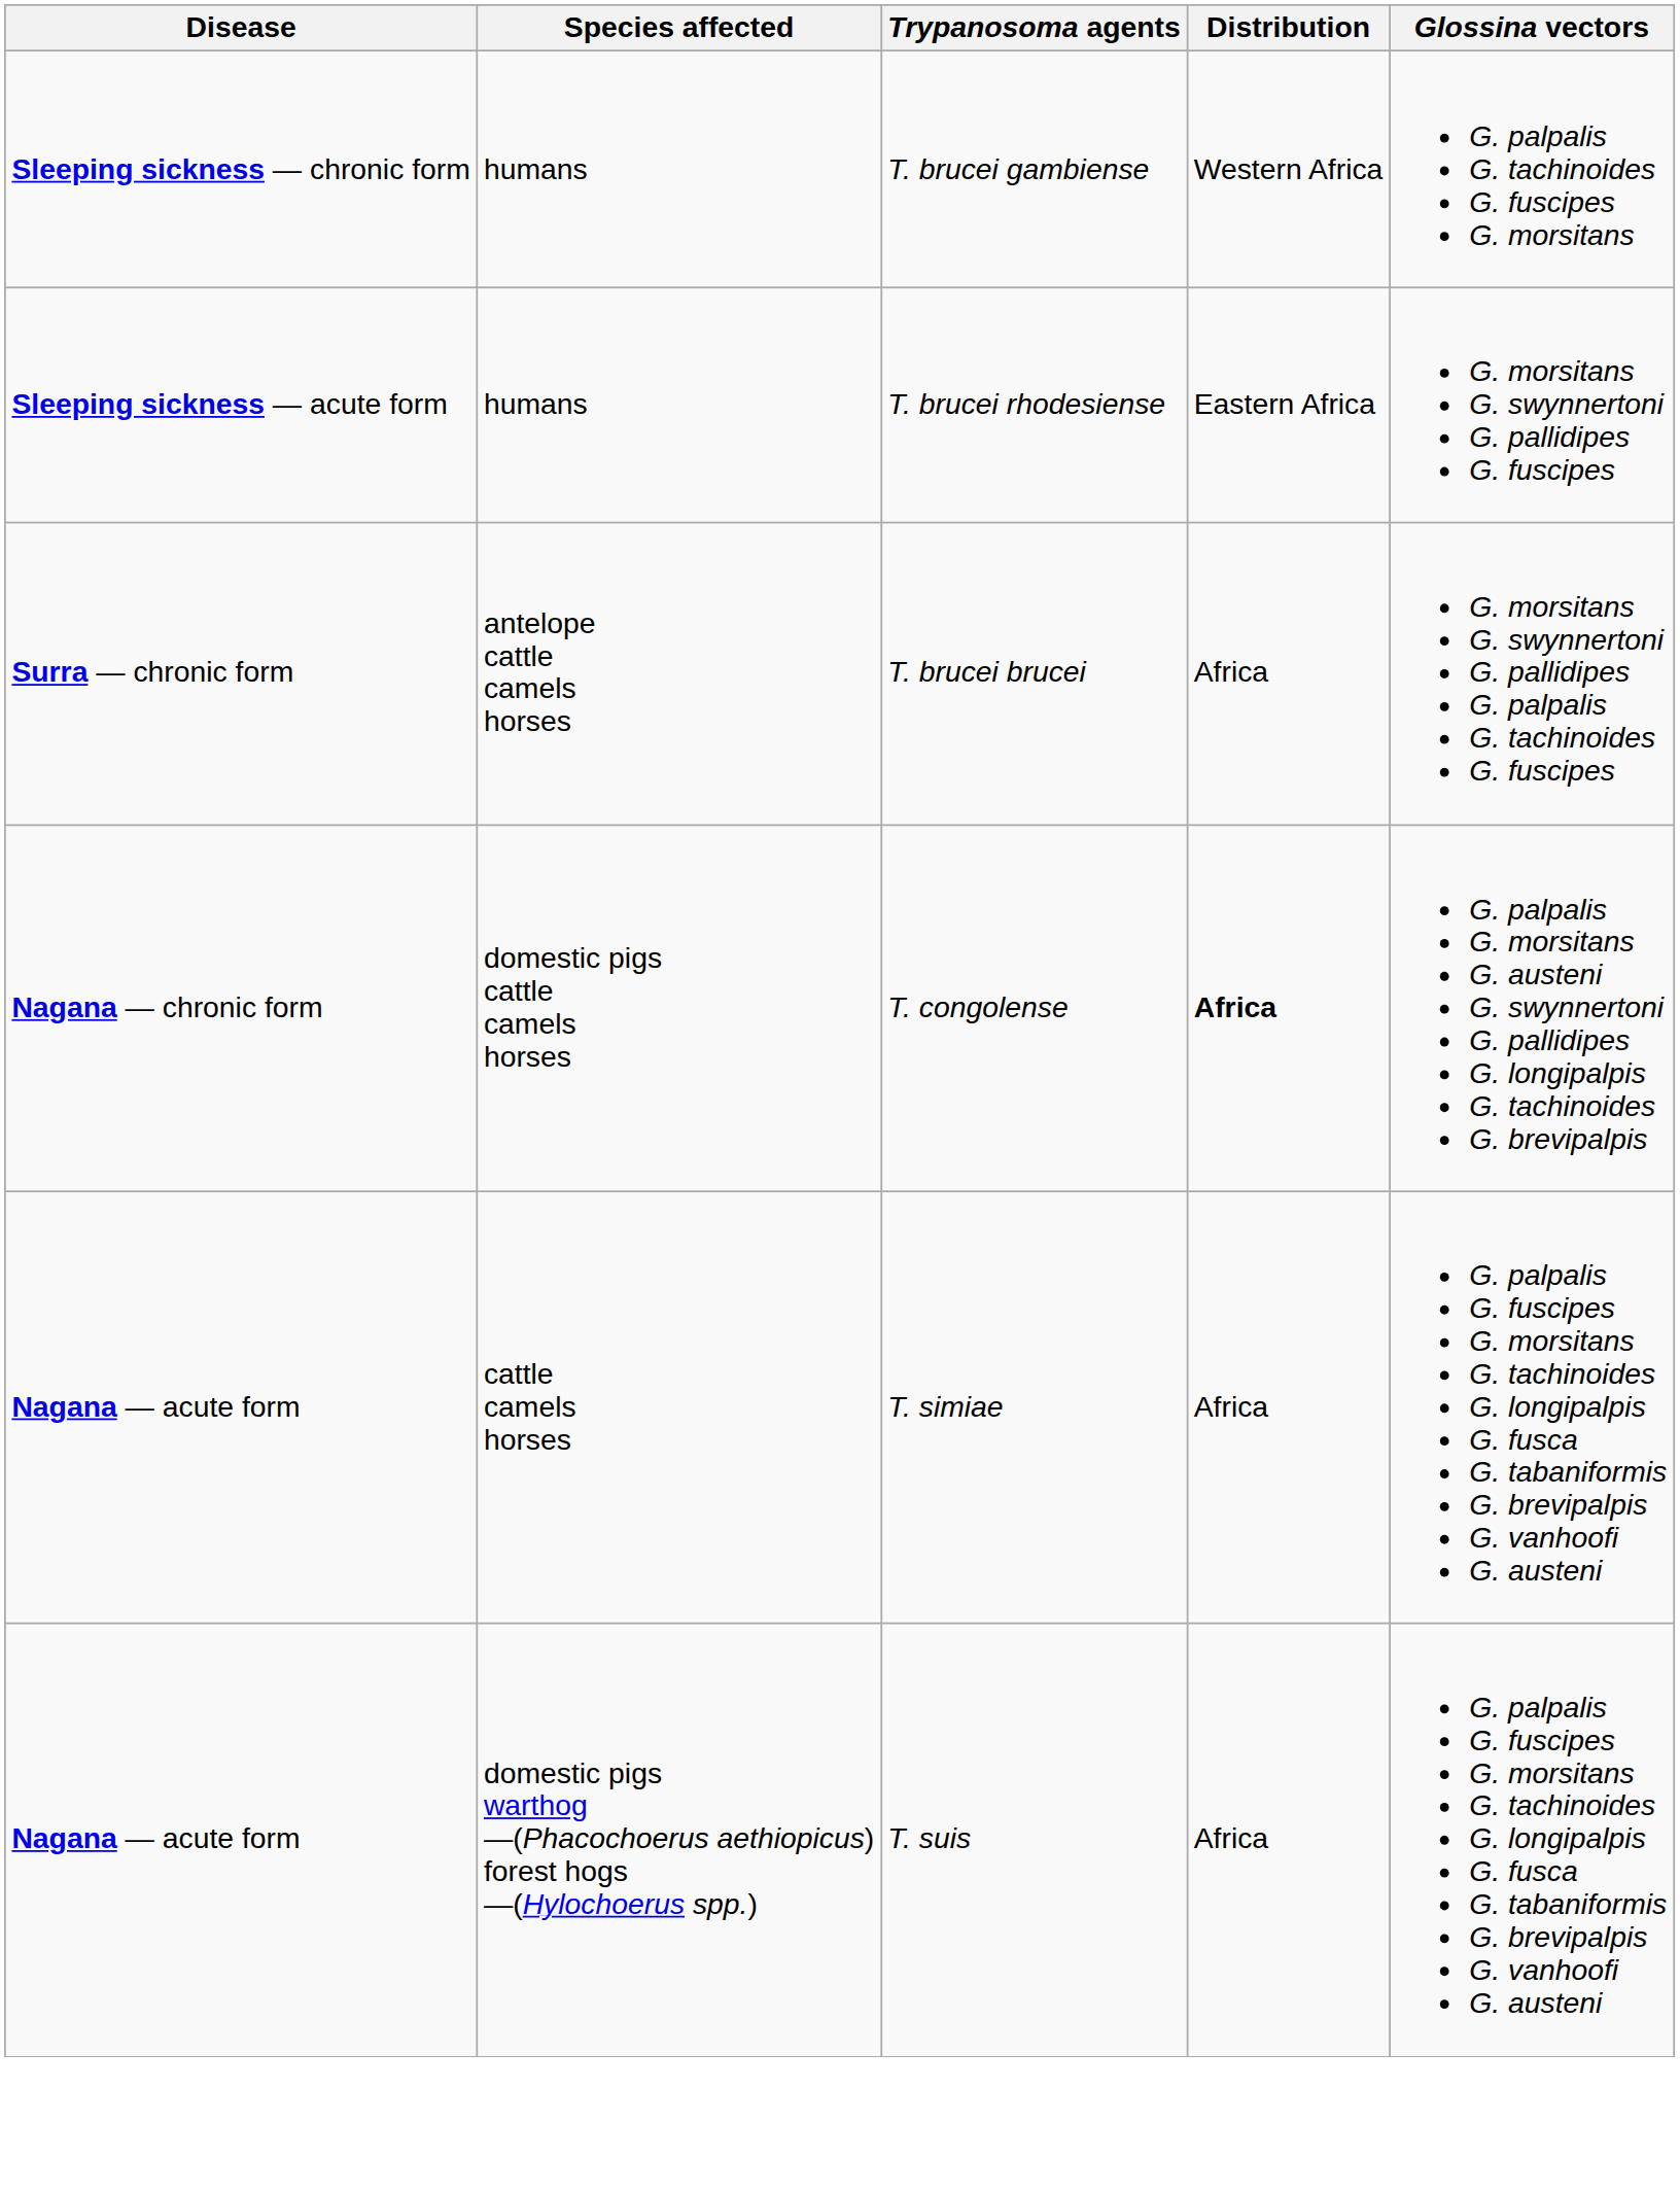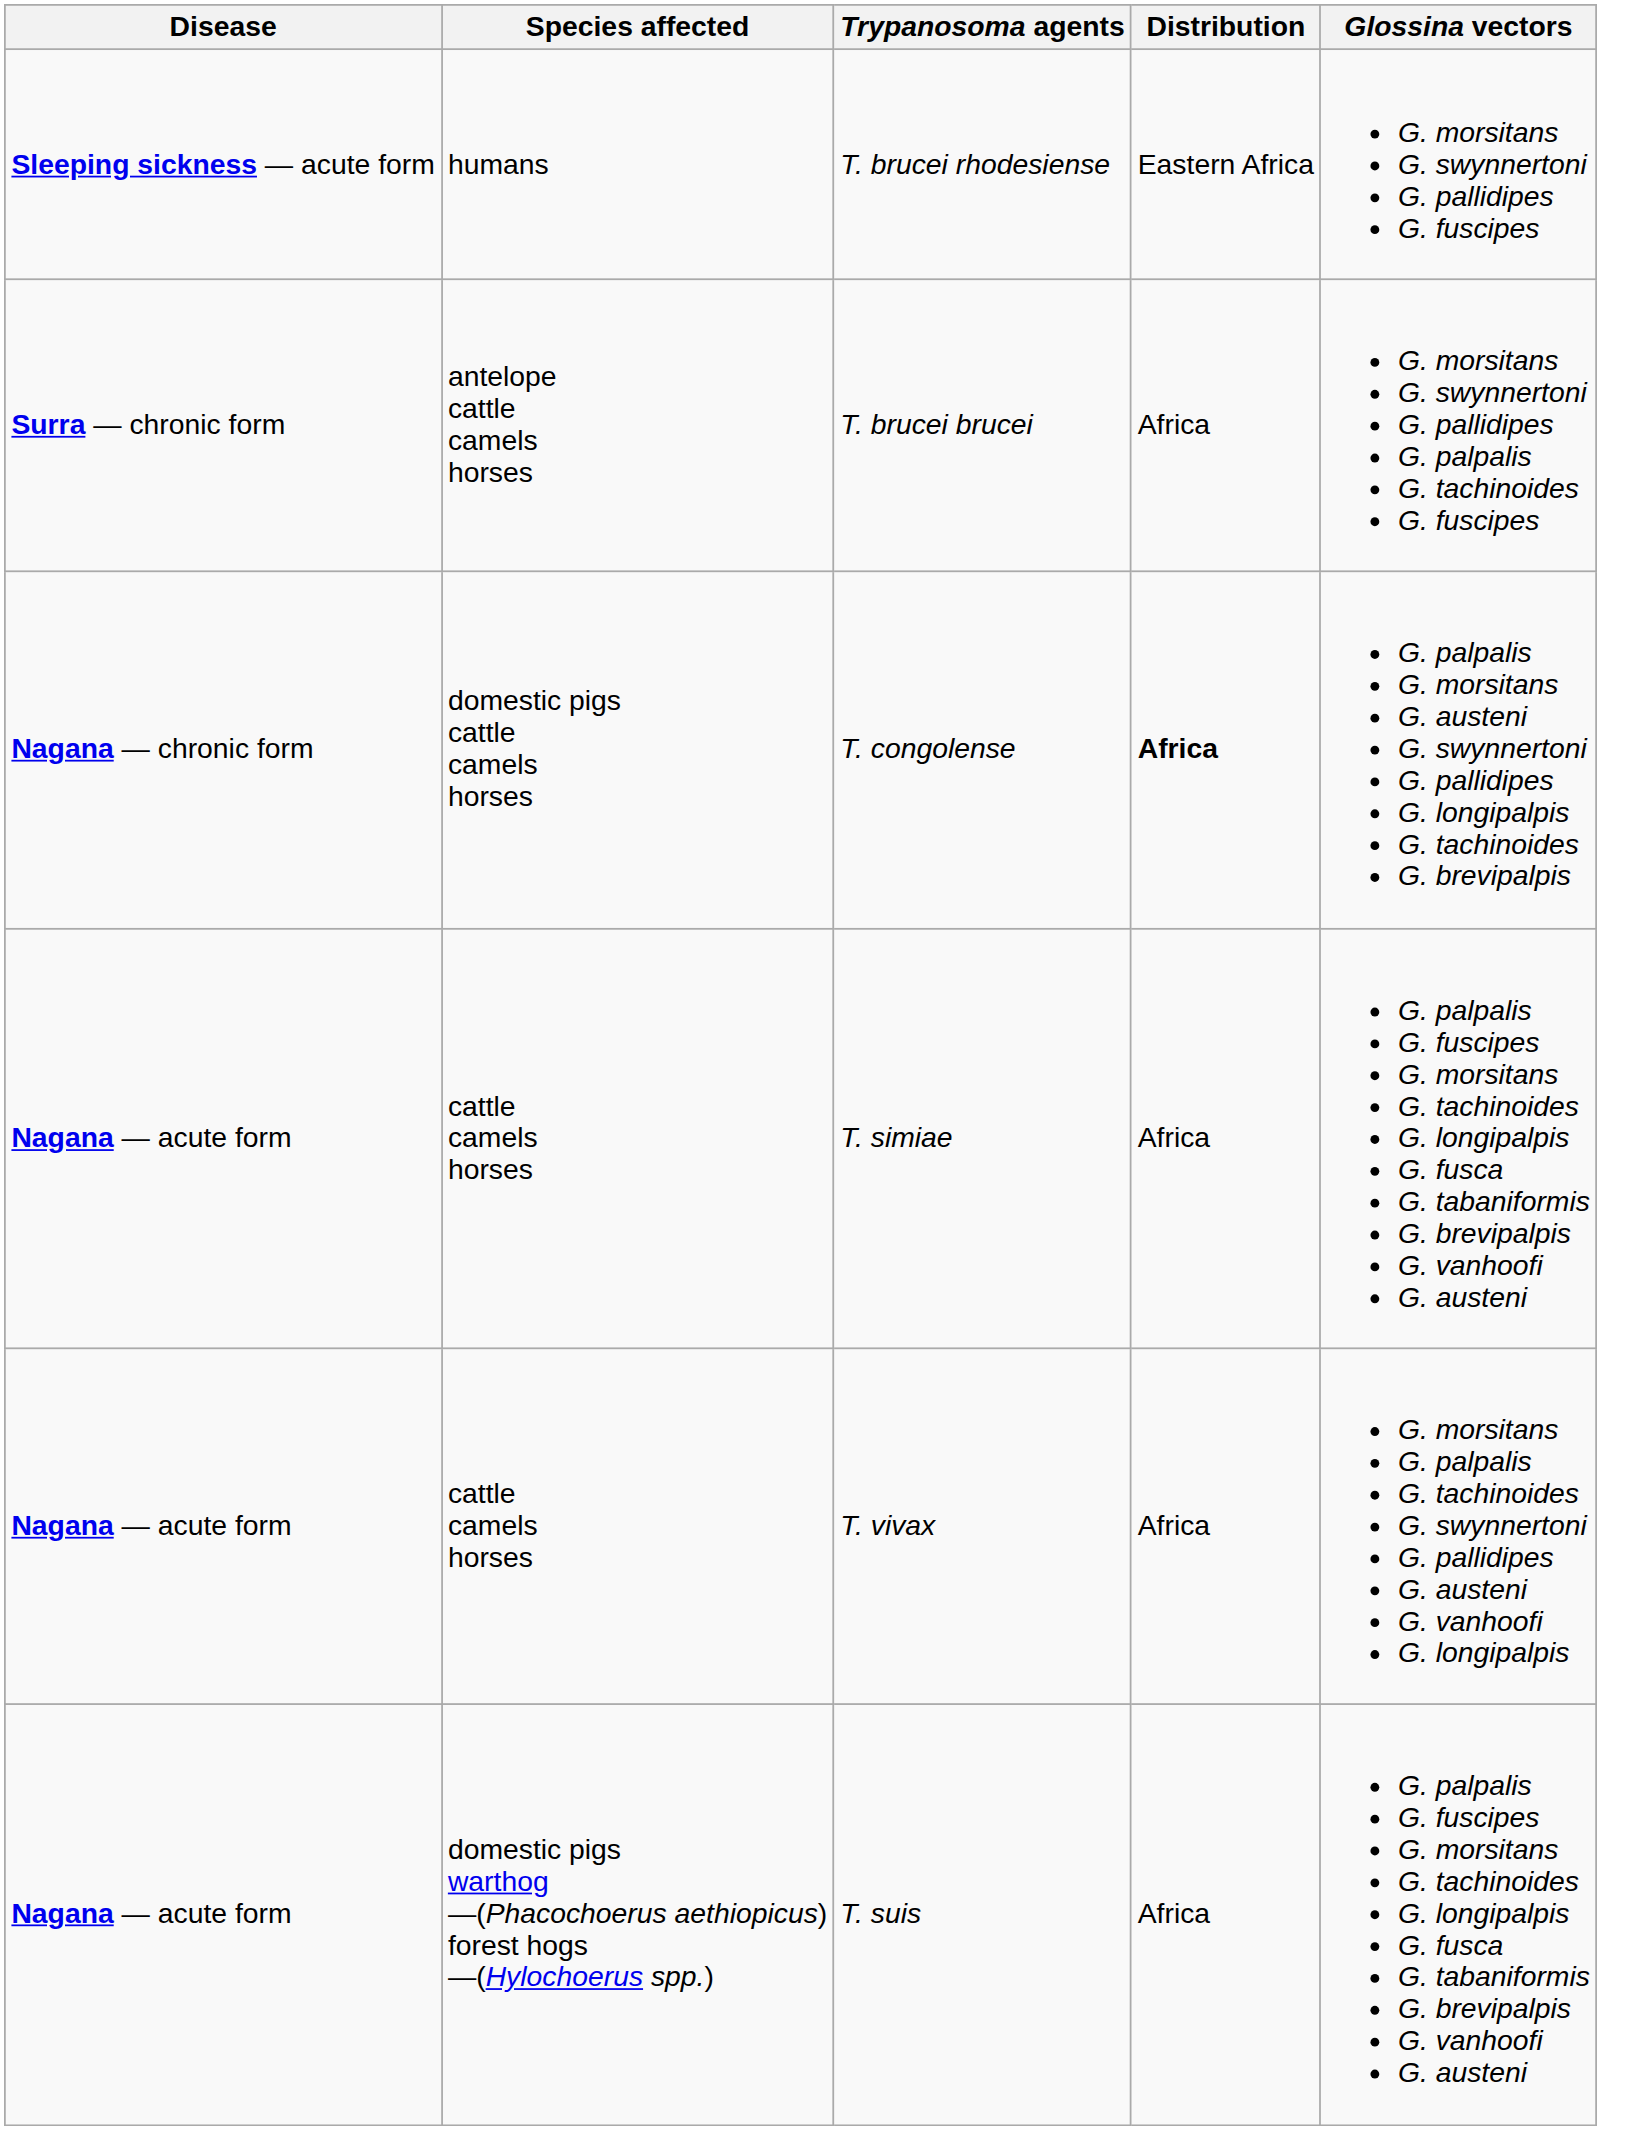- row: Sleeping sickness — chronic form | humans | T. brucei gambiense | Western Africa | G. palpalis G. tachinoides G. fuscipes G. morsitans
+ row: Nagana — acute form | cattle camels horses | T. vivax | Africa | G. morsitans G. palpalis G. tachinoides G. swynnertoni G. pallidipes G. austeni G. vanhoofi G. longipalpis
